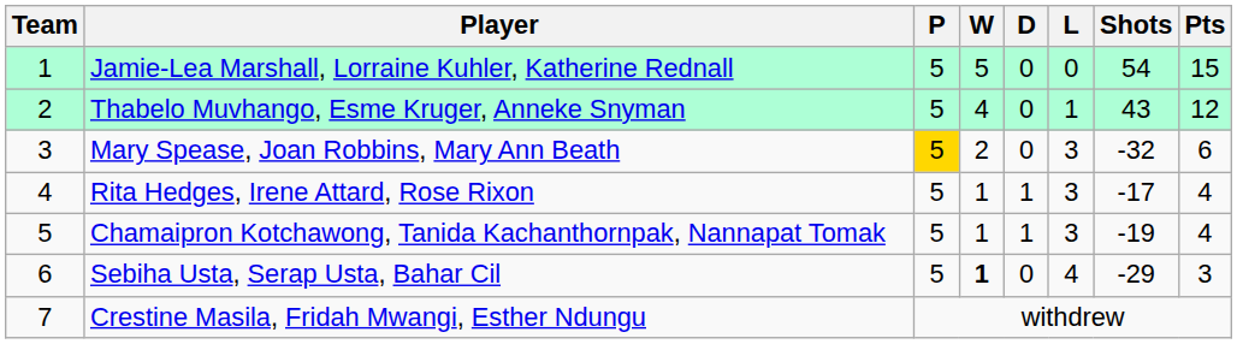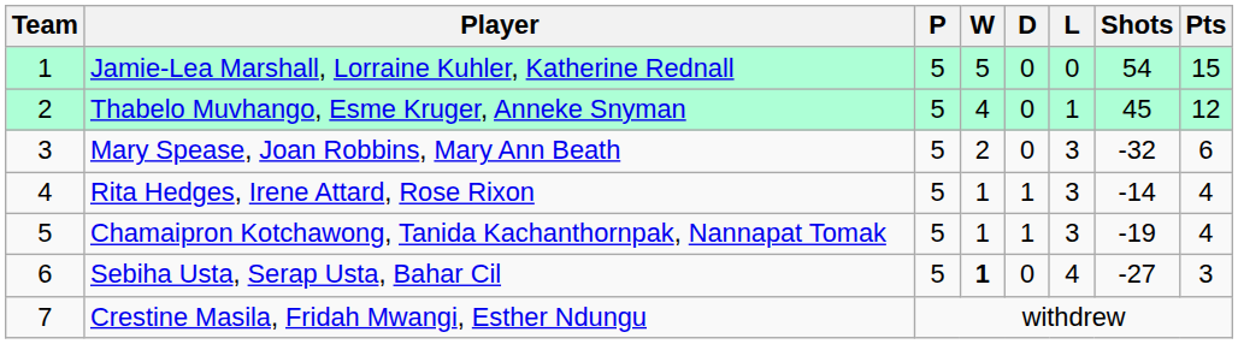Thabelo Muvhango, Esme Kruger, Anneke Snyman | Shots: 43 -> 45
Mary Spease, Joan Robbins, Mary Ann Beath | P: gold background -> no background
Rita Hedges, Irene Attard, Rose Rixon | Shots: -17 -> -14
Sebiha Usta, Serap Usta, Bahar Cil | Shots: -29 -> -27
